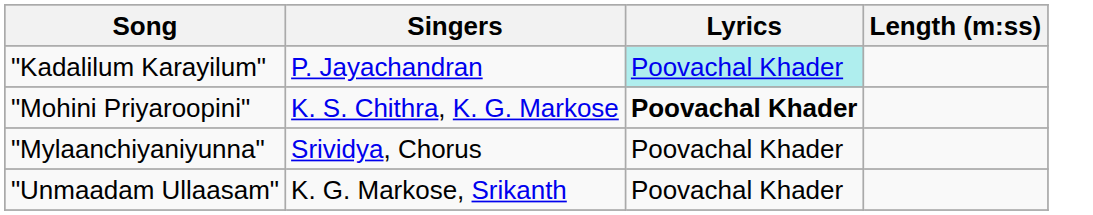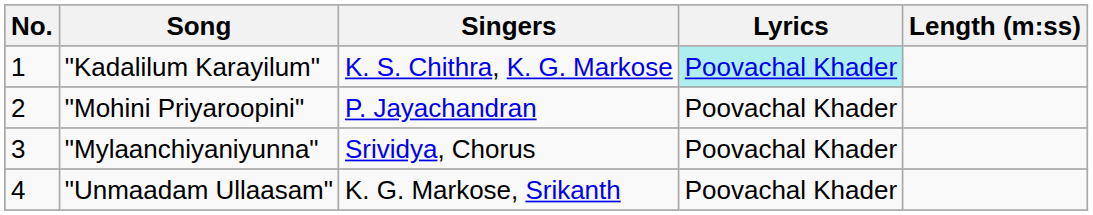+ column: No. | 1 | 2 | 3 | 4
"Kadalilum Karayilum" | Singers: P. Jayachandran -> K. S. Chithra, K. G. Markose
"Mohini Priyaroopini" | Singers: K. S. Chithra, K. G. Markose -> P. Jayachandran
"Mohini Priyaroopini" | Lyrics: bold -> normal
